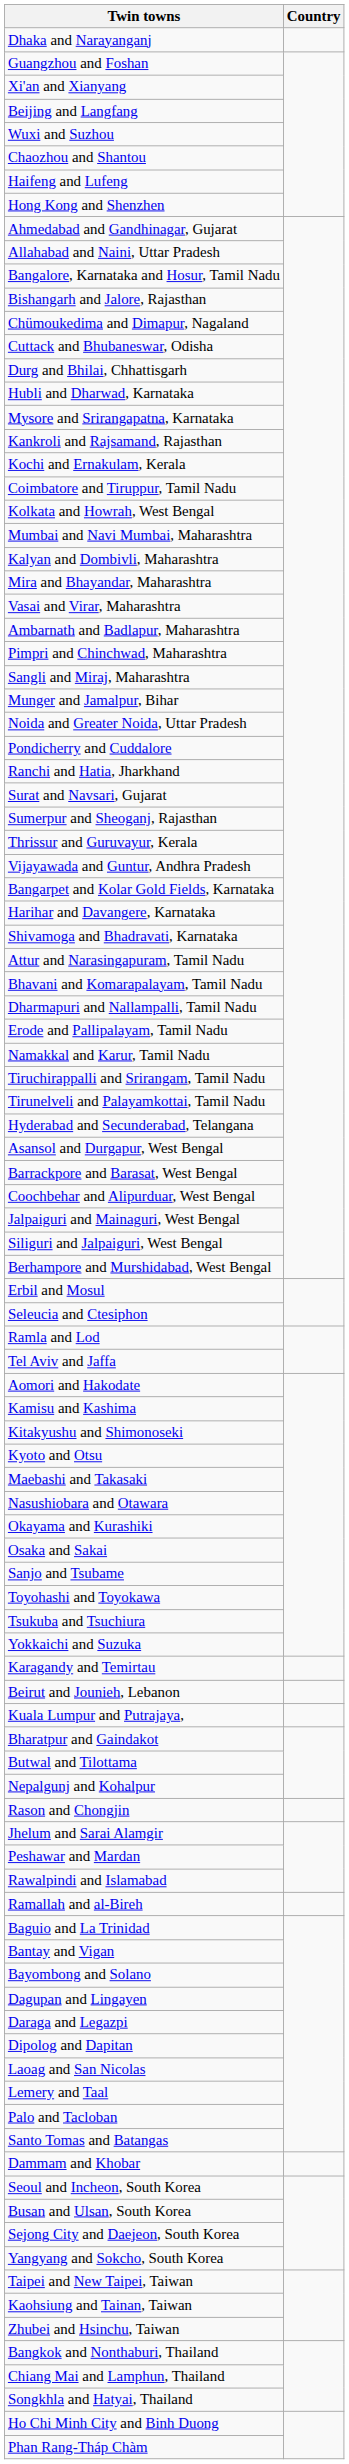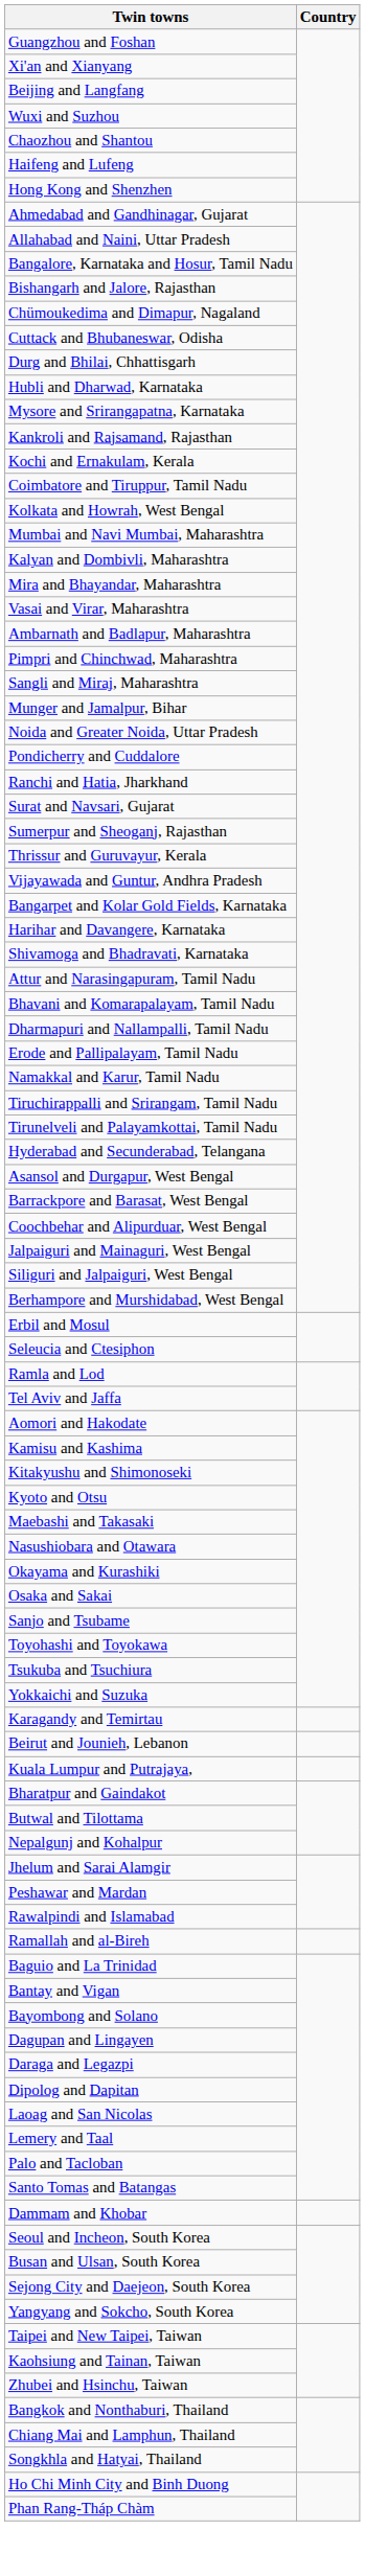- row: Dhaka and Narayanganj
- row: Rason and Chongjin
